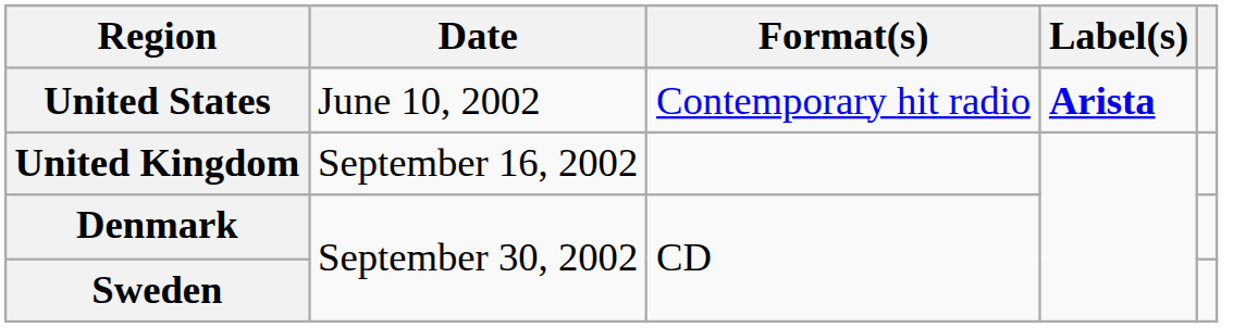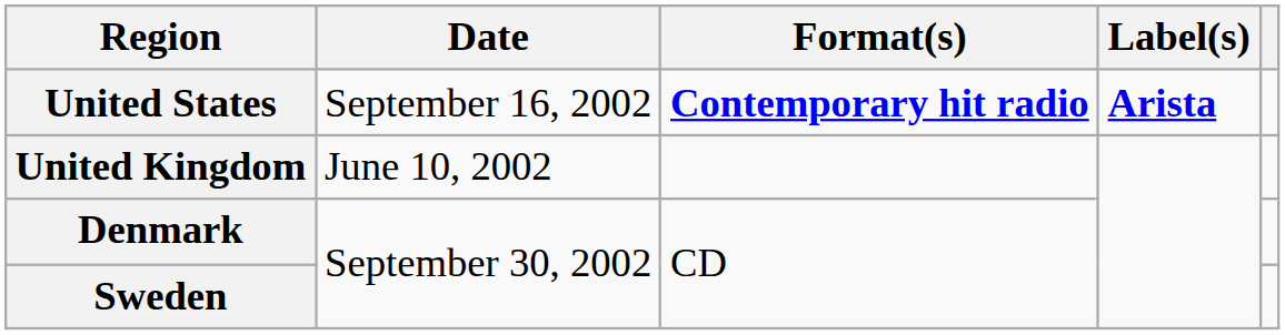United States | Date: June 10, 2002 -> September 16, 2002
United States | Format(s): normal -> bold
United Kingdom | Date: September 16, 2002 -> June 10, 2002
